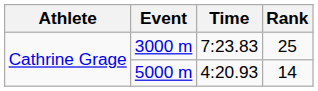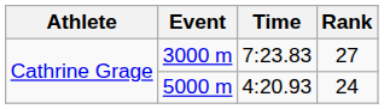3000 m | Rank: 25 -> 27
5000 m | Rank: 14 -> 24
